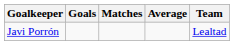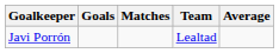columns swapped: Average <-> Team
